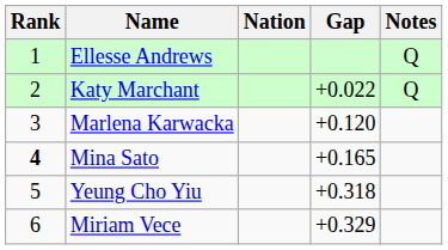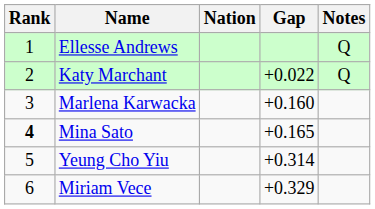Marlena Karwacka | Gap: +0.120 -> +0.160
Yeung Cho Yiu | Gap: +0.318 -> +0.314
